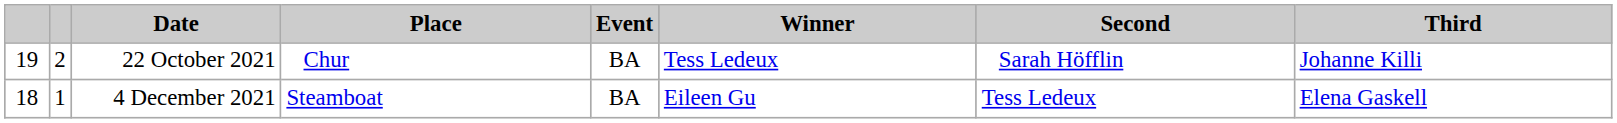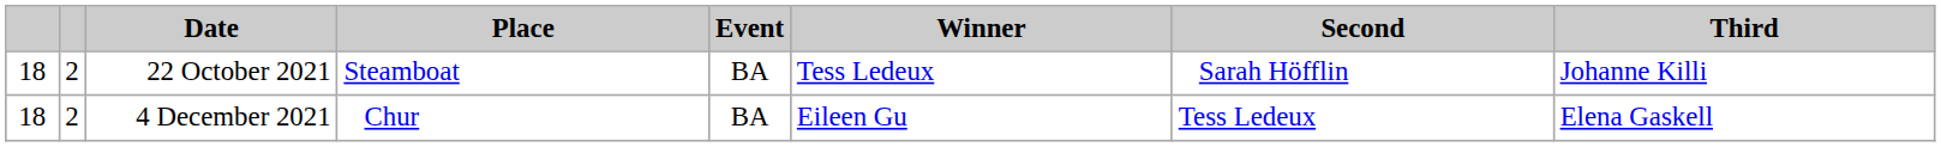22 October 2021 | column 1: 19 -> 18
22 October 2021 | Place: Chur -> Steamboat
4 December 2021 | column 2: 1 -> 2
4 December 2021 | Place: Steamboat -> Chur
